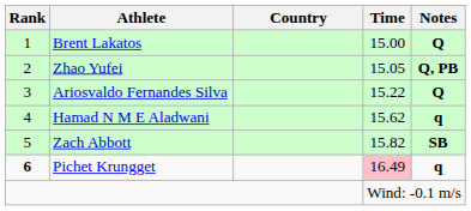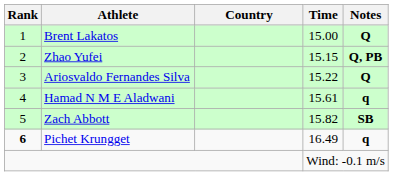Zhao Yufei | Time: 15.05 -> 15.15
Hamad N M E Aladwani | Time: 15.62 -> 15.61
Pichet Krungget | Time: pink background -> no background
